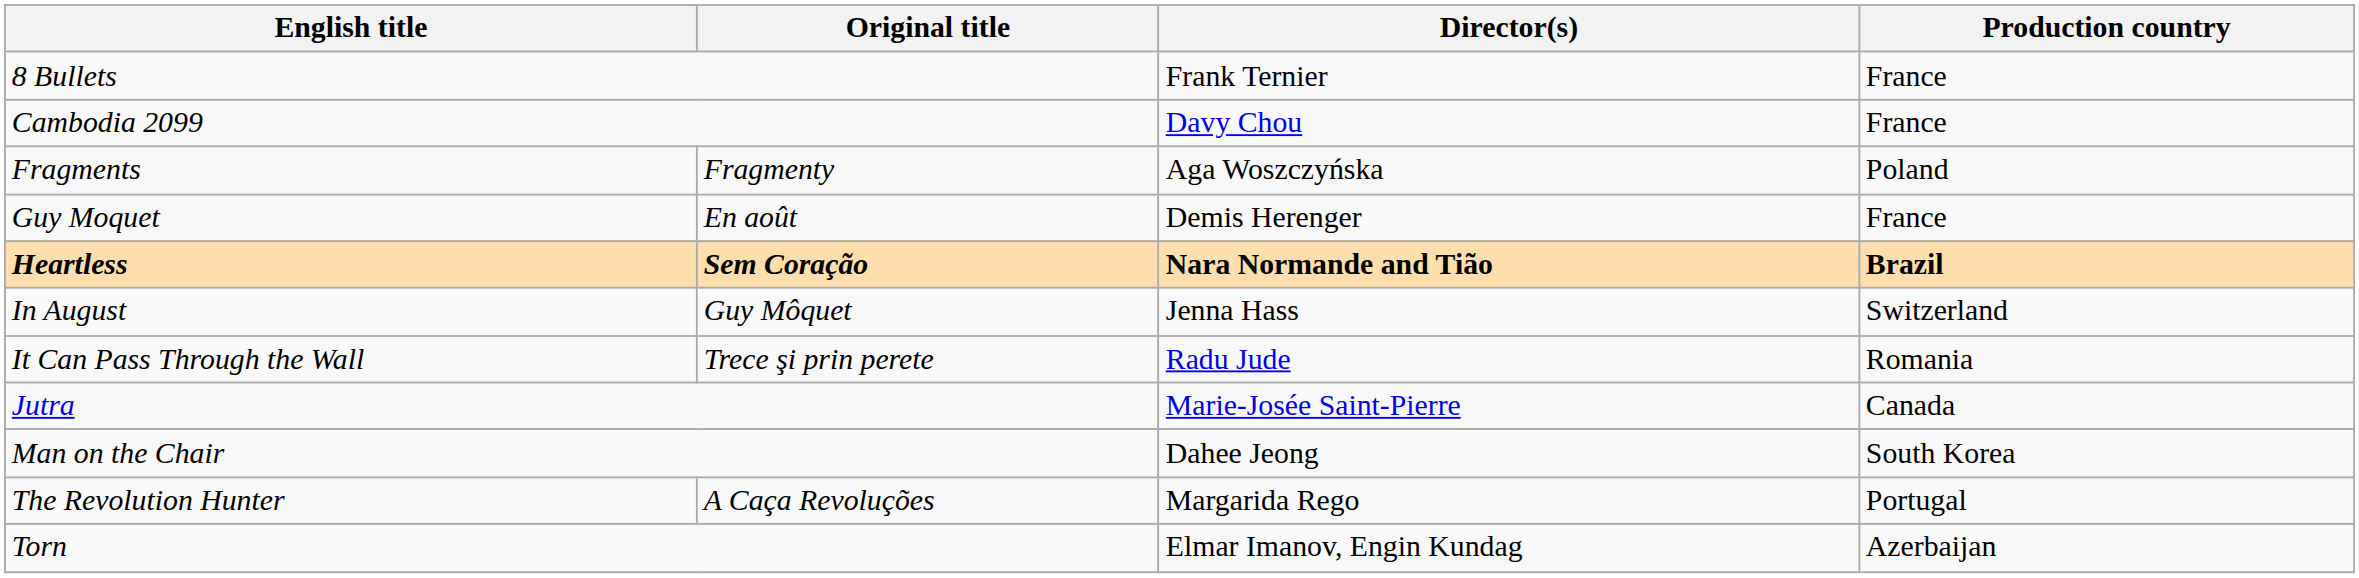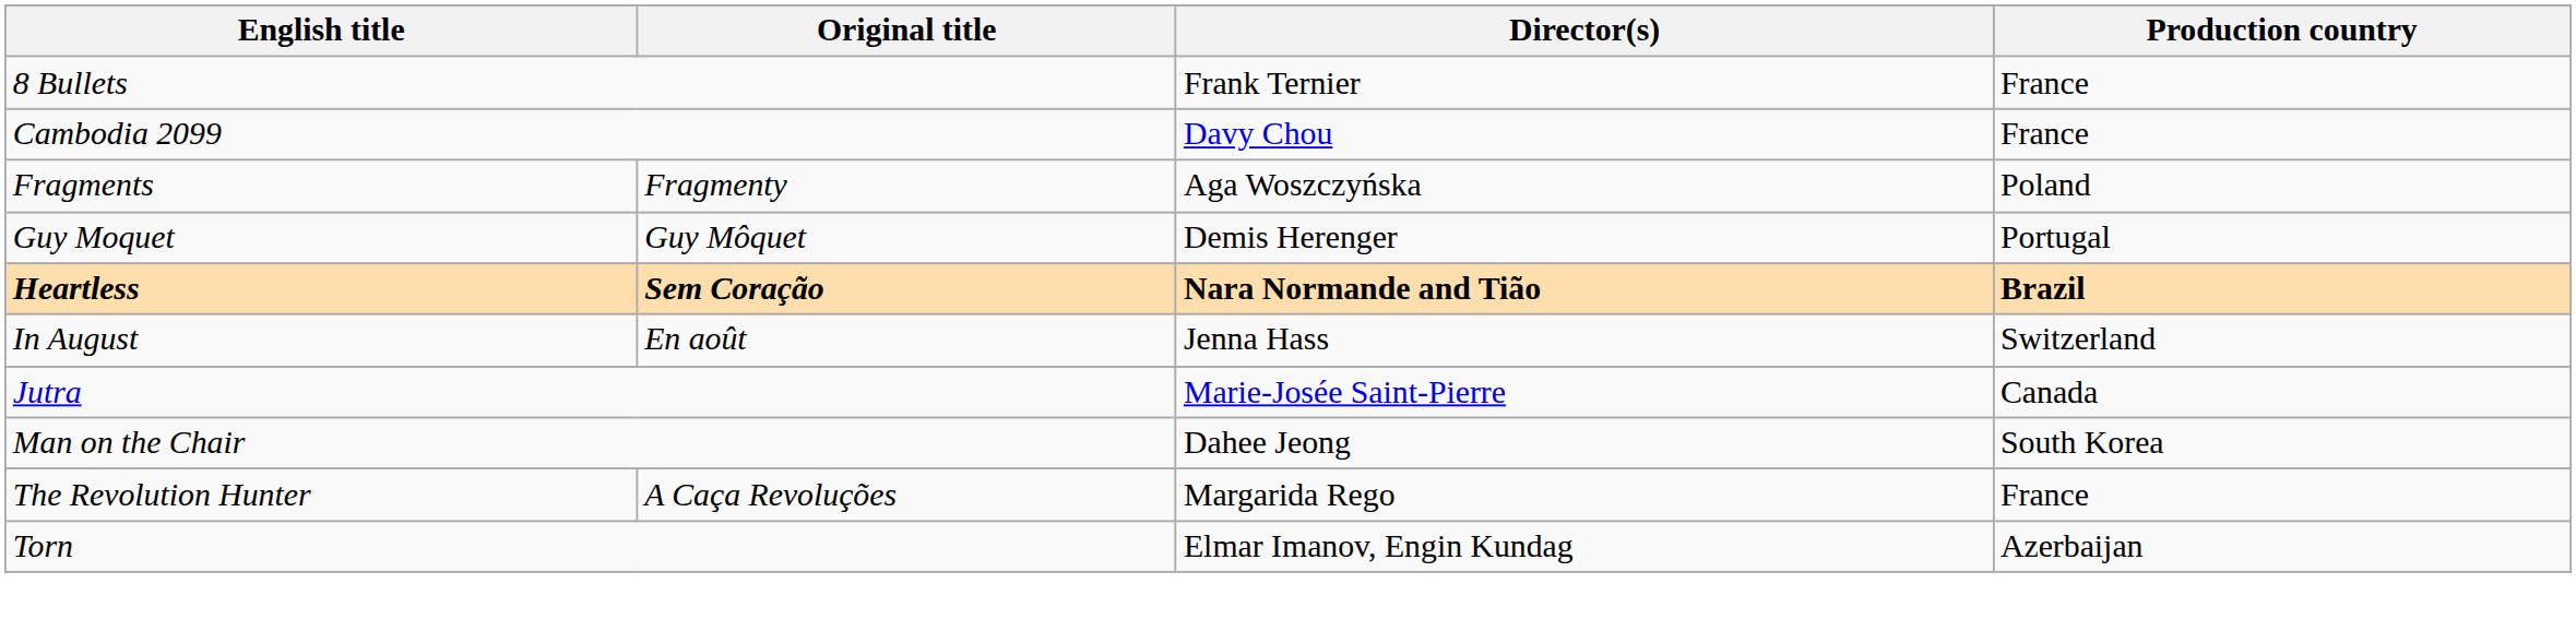Guy Moquet | Original title: En août -> Guy Môquet
Guy Moquet | Production country: France -> Portugal
In August | Original title: Guy Môquet -> En août
- row: It Can Pass Through the Wall | Trece şi prin perete | Radu Jude | Romania
The Revolution Hunter | Production country: Portugal -> France
